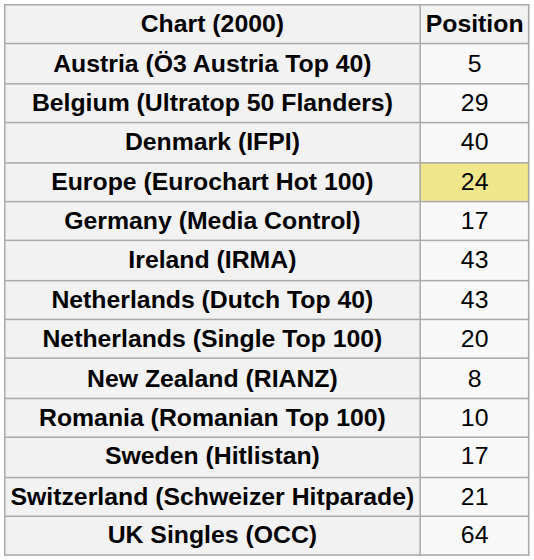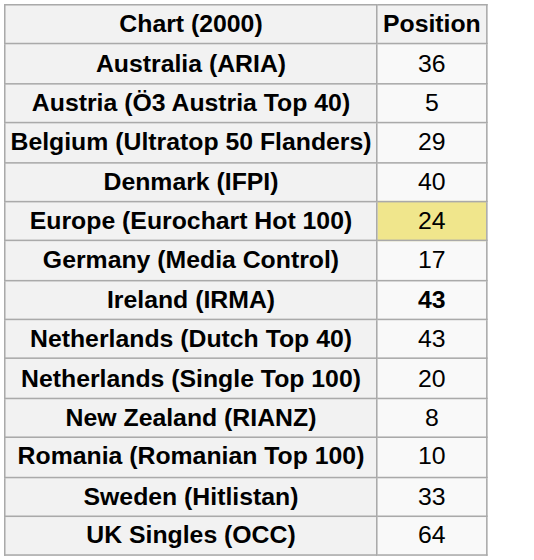+ row: Australia (ARIA) | 36
Ireland (IRMA) | Position: normal -> bold
Sweden (Hitlistan) | Position: 17 -> 33
- row: Switzerland (Schweizer Hitparade) | 21
